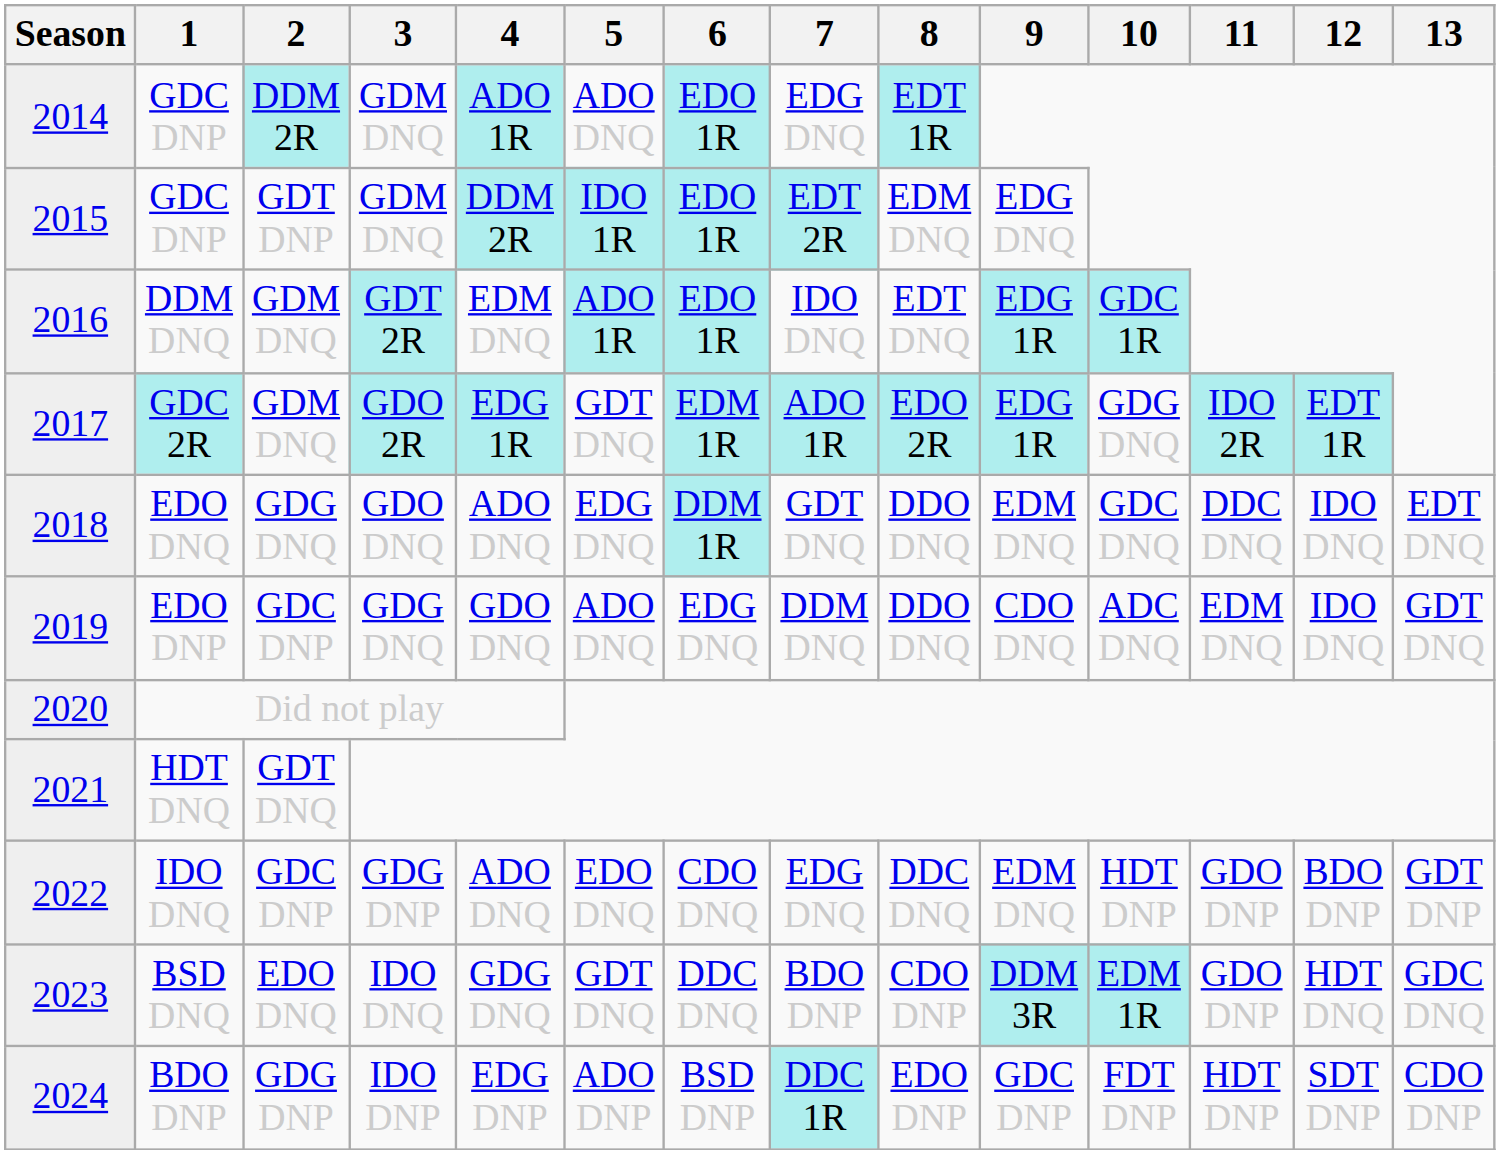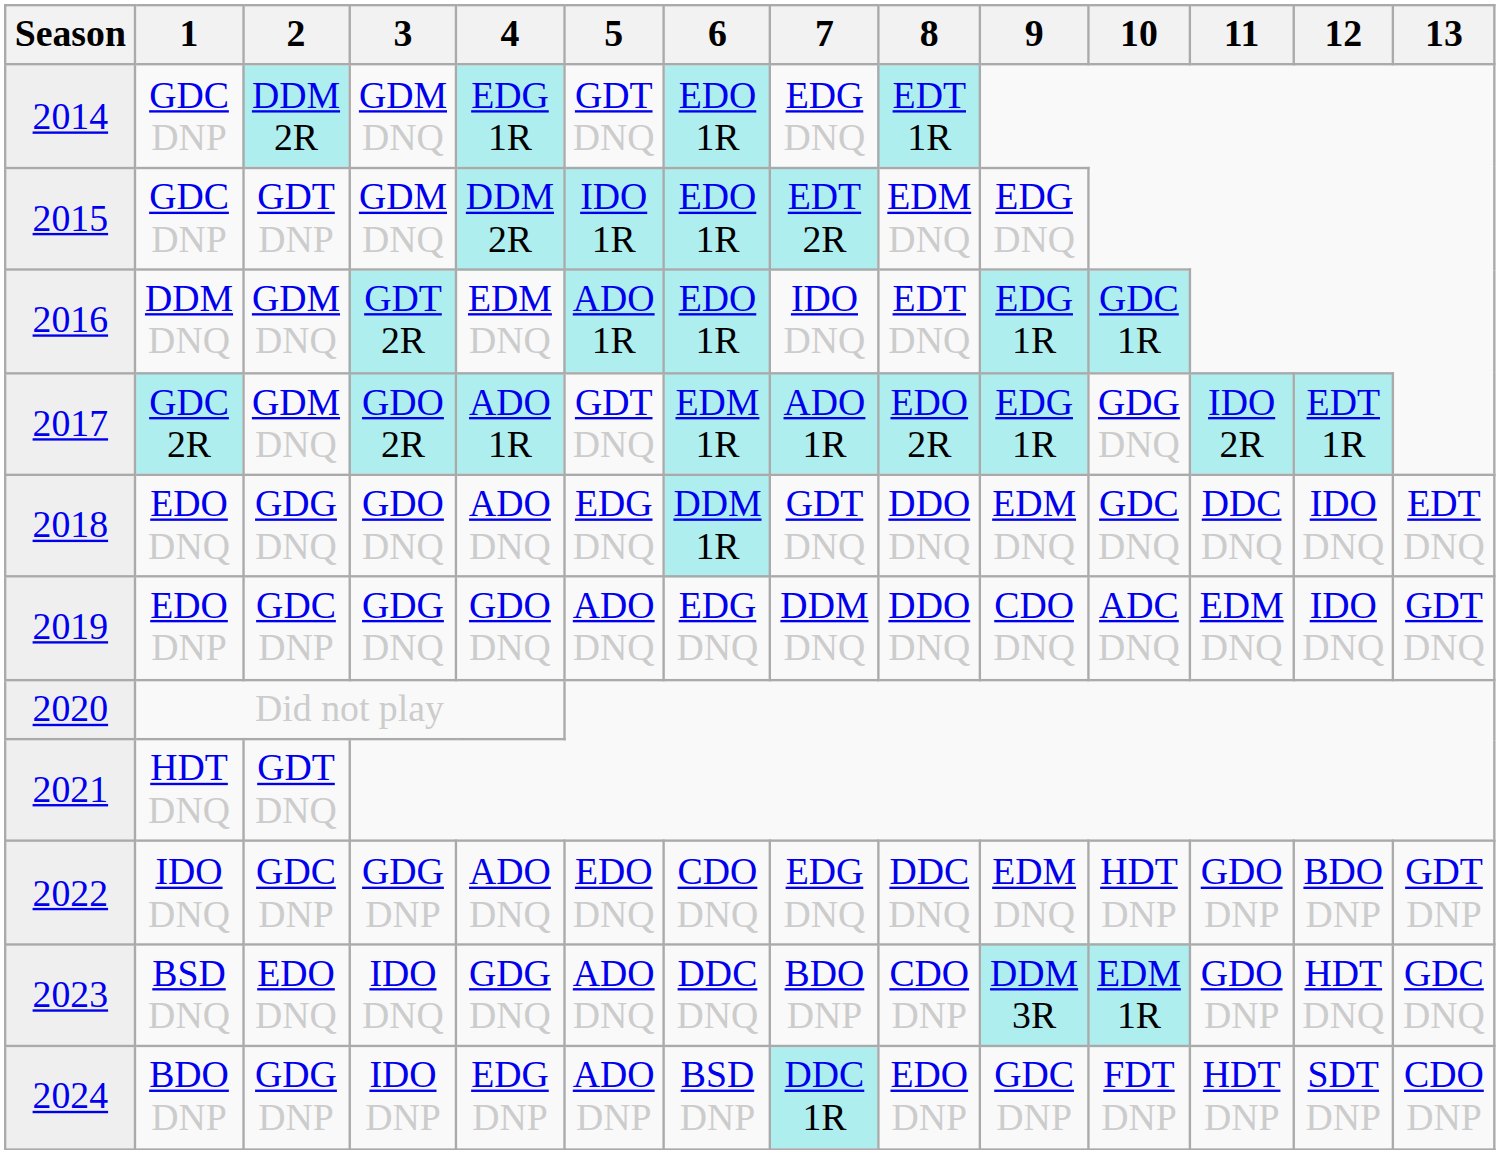2014 / GDC DNP | 4: ADO 1R -> EDG 1R
2014 / GDC DNP | 5: ADO DNQ -> GDT DNQ
GDC 2R | 4: EDG 1R -> ADO 1R
BSD DNQ | 5: GDT DNQ -> ADO DNQ
